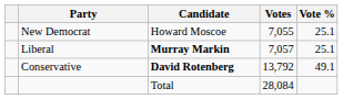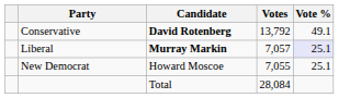rows swapped: Conservative <-> New Democrat
Liberal | Vote %: no background -> lavender background
